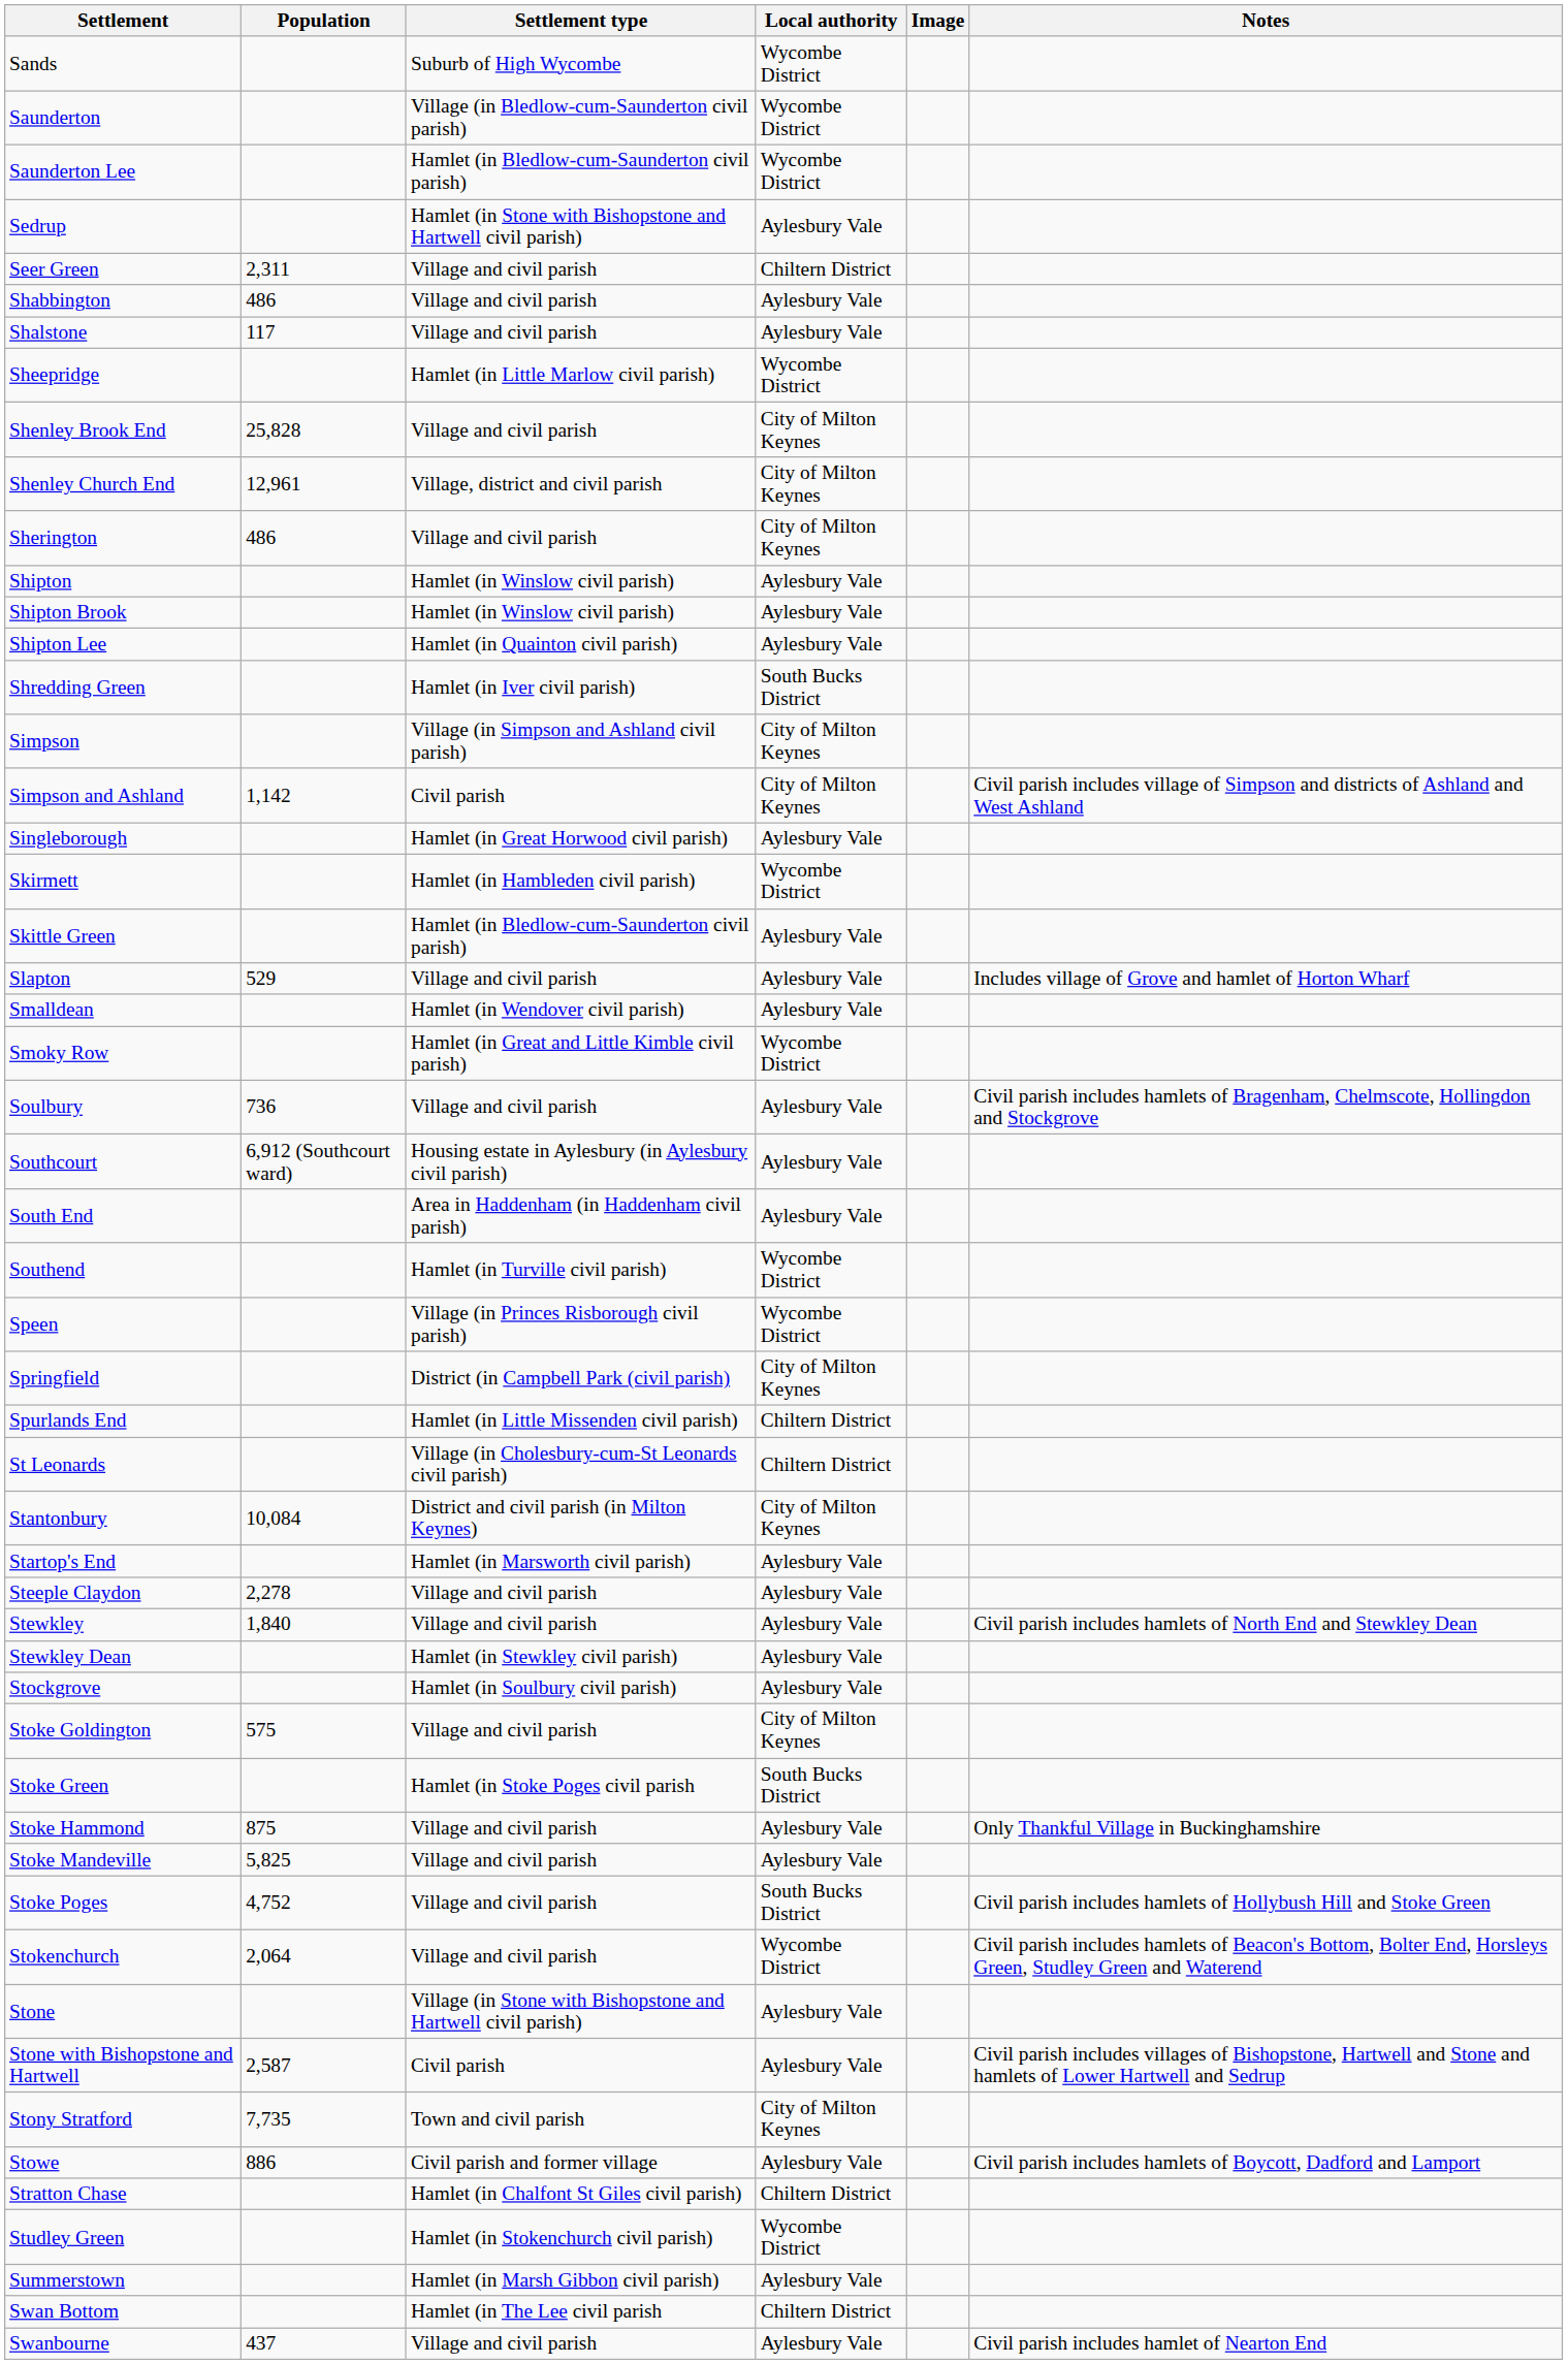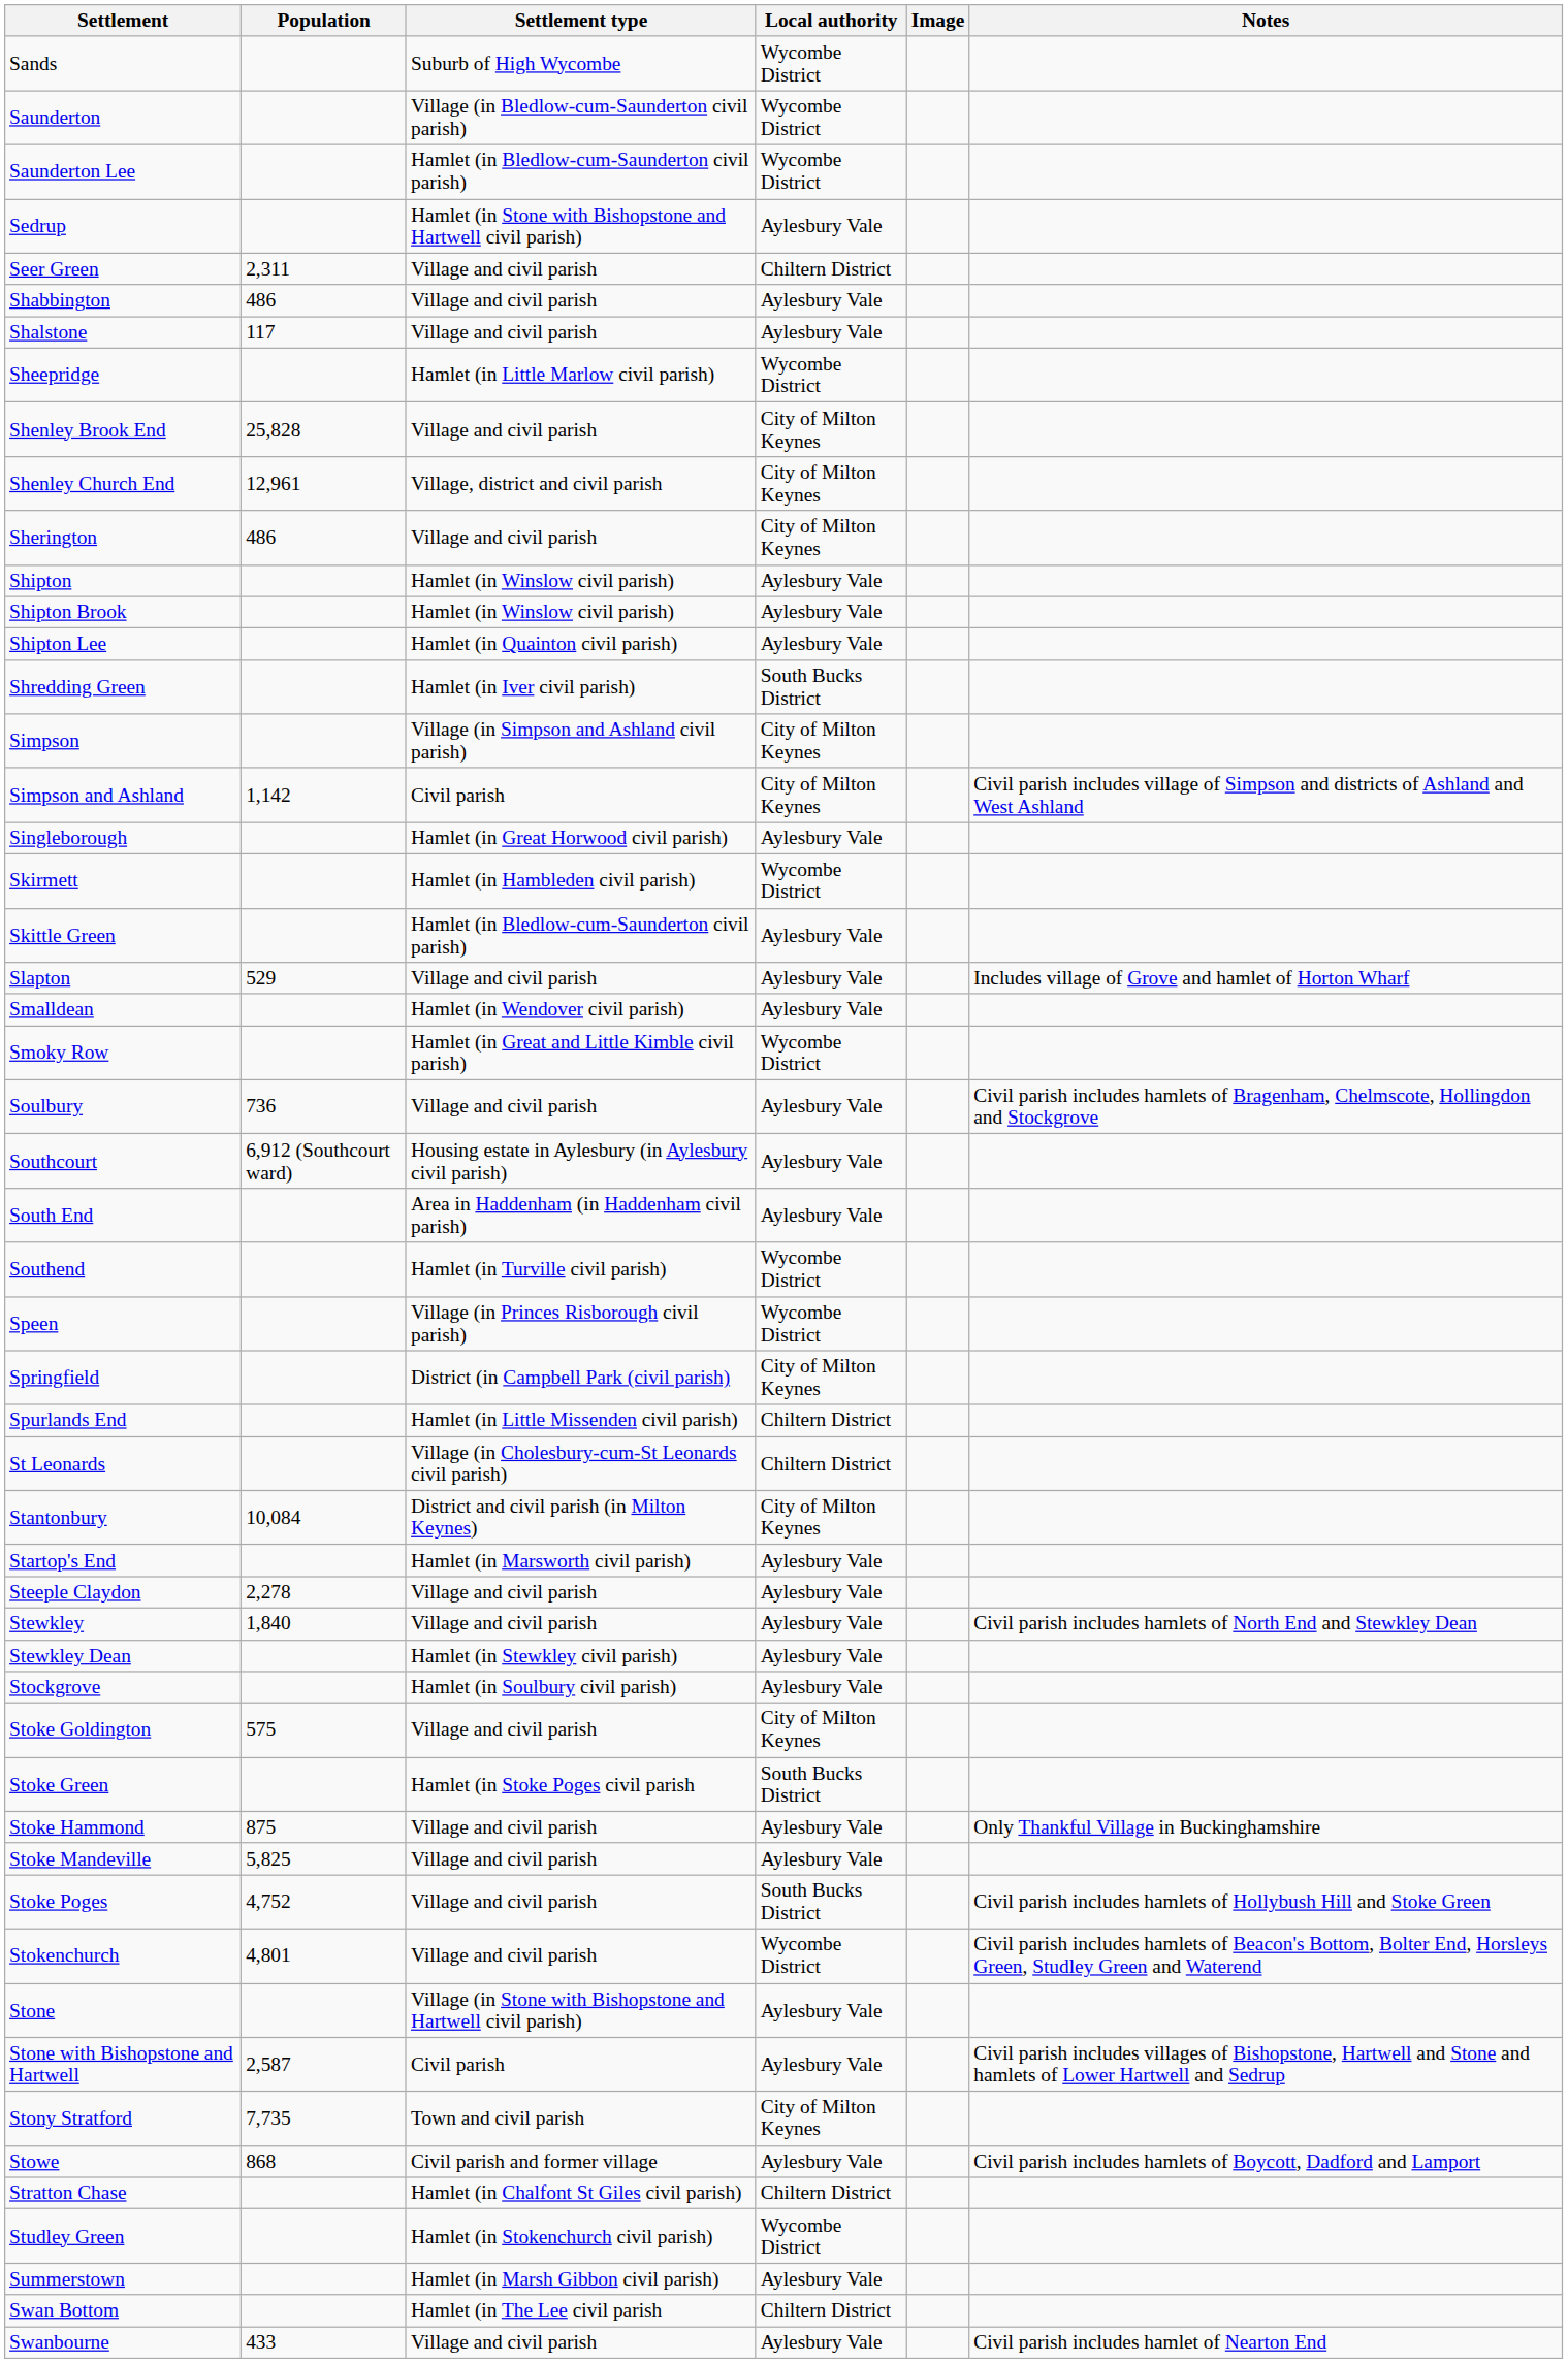Stokenchurch | Population: 2,064 -> 4,801
Stowe | Population: 886 -> 868
Swanbourne | Population: 437 -> 433
